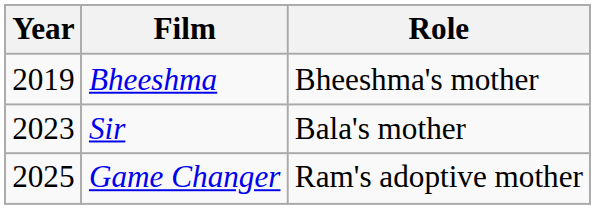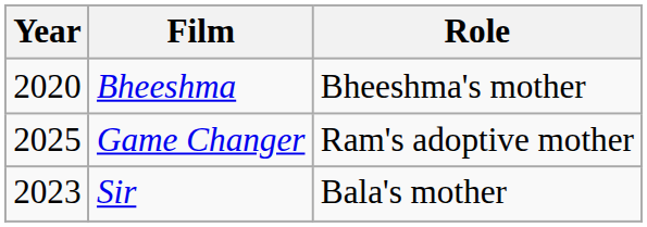Bheeshma | Year: 2019 -> 2020
rows swapped: Sir <-> Game Changer
